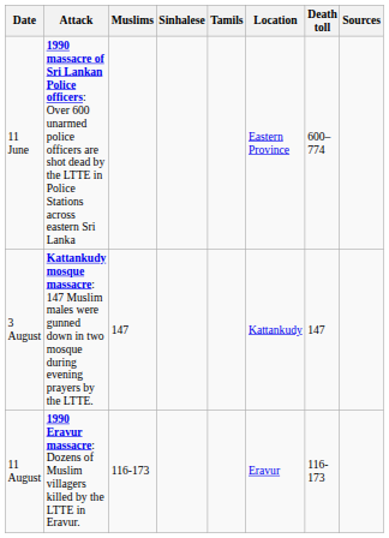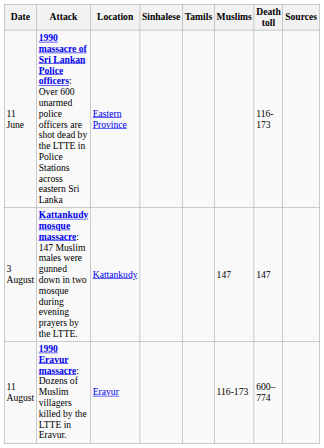columns swapped: Location <-> Muslims
11 June | Death toll: 600–774 -> 116-173
11 August | Death toll: 116-173 -> 600–774
